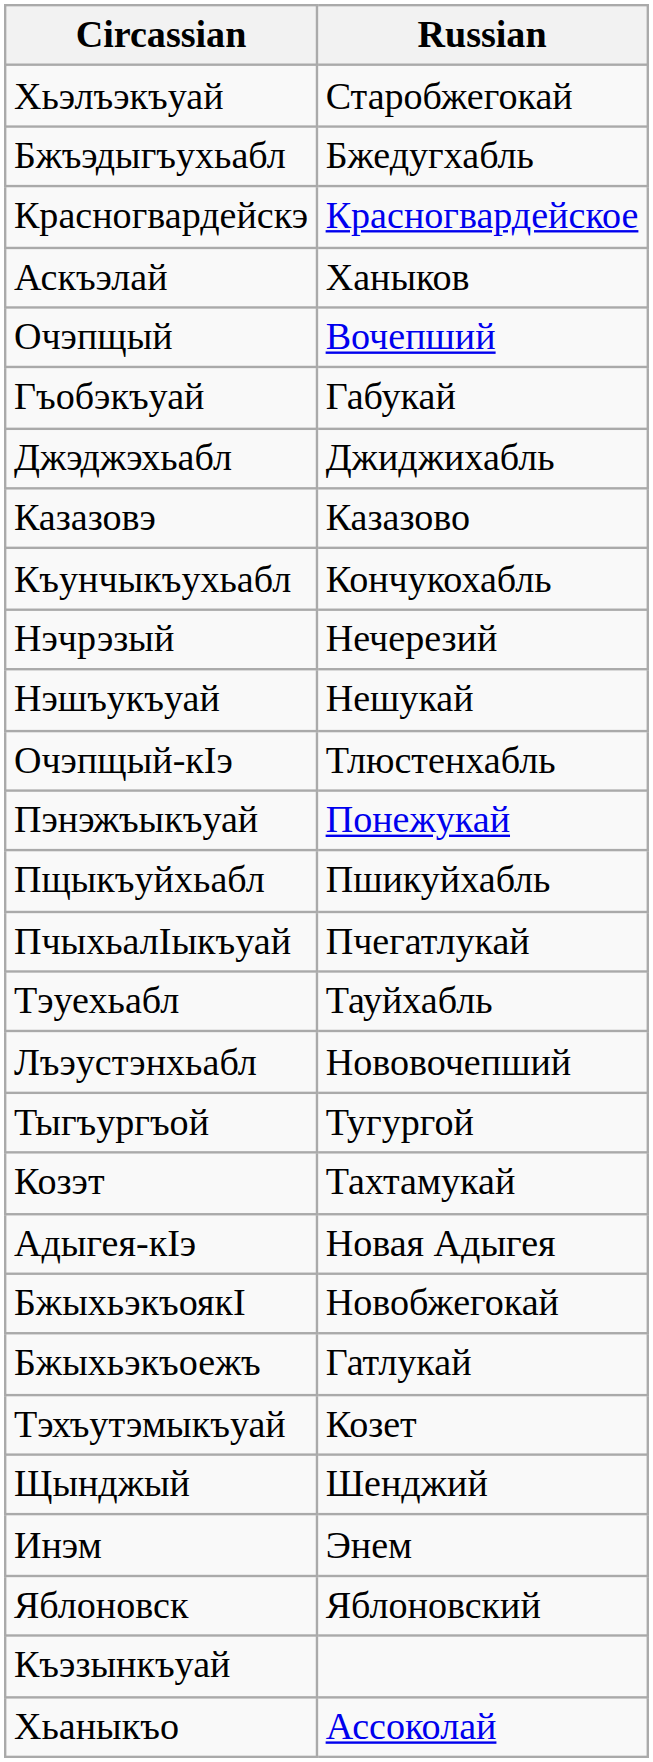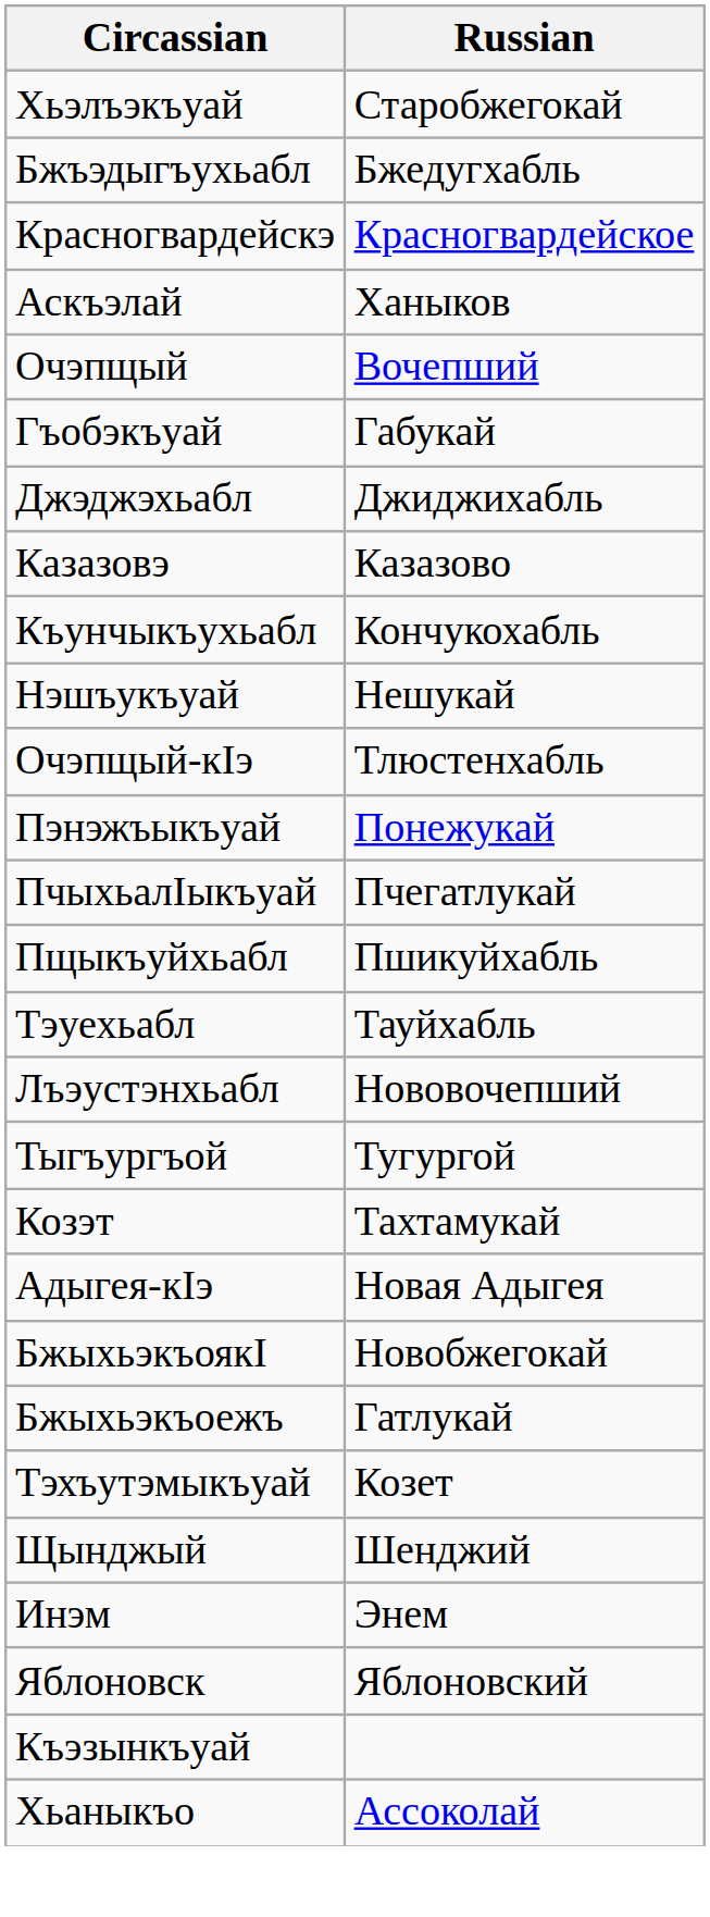- row: Нэчрэзый | Нечерезий
rows swapped: ПчыхьалІыкъуай <-> Пщыкъуйхьабл
